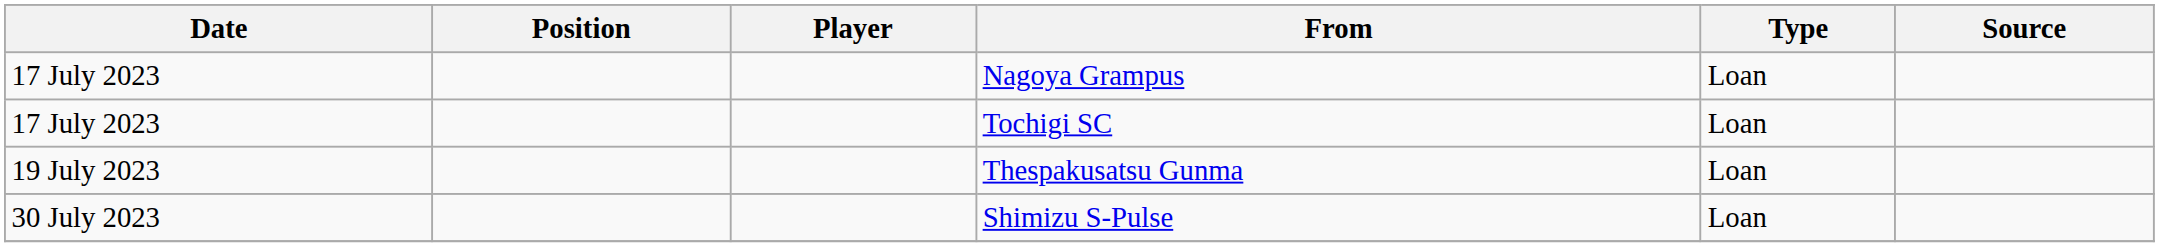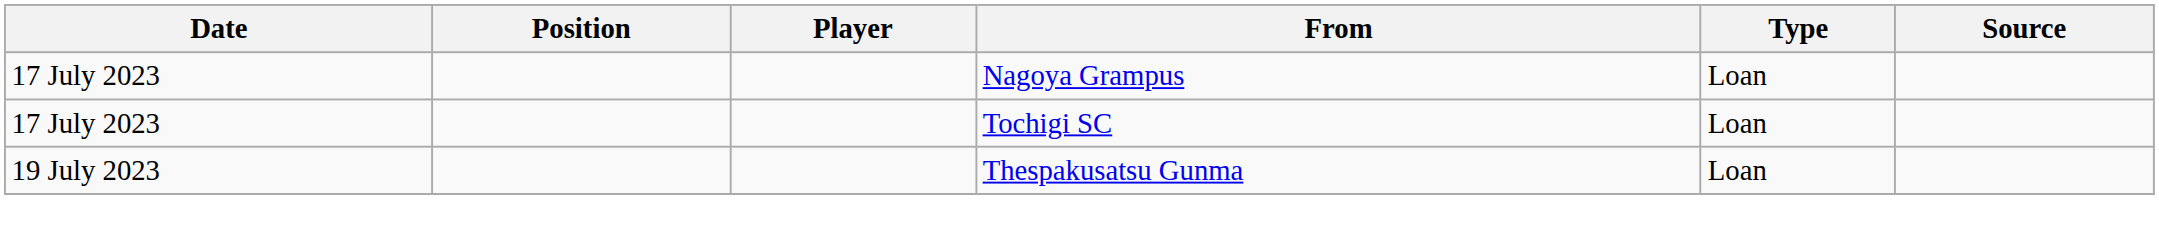- row: 30 July 2023 | Shimizu S-Pulse | Loan
